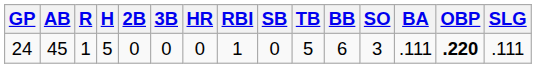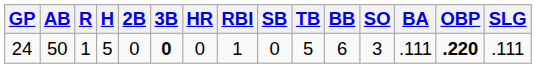24 | AB: 45 -> 50
24 | 3B: normal -> bold
